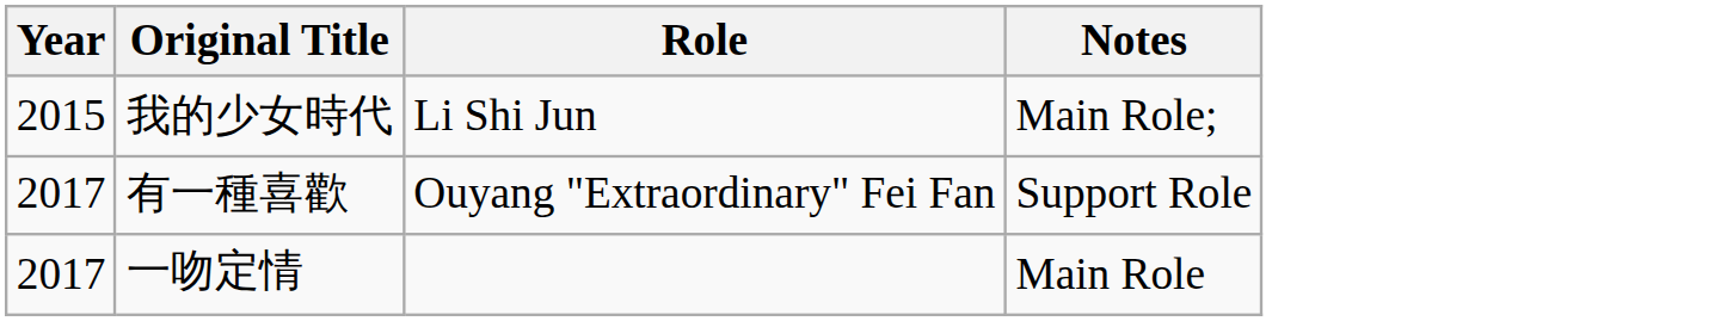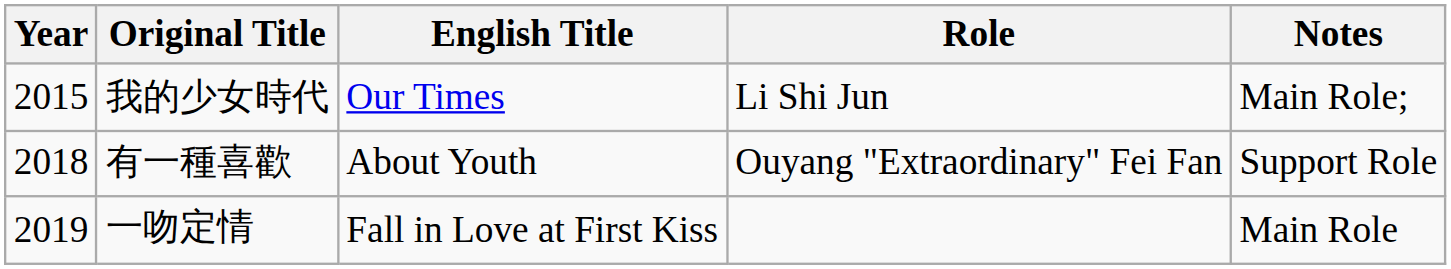+ column: English Title | Our Times | About Youth | Fall in Love at First Kiss
有一種喜歡 | Year: 2017 -> 2018
一吻定情 | Year: 2017 -> 2019
